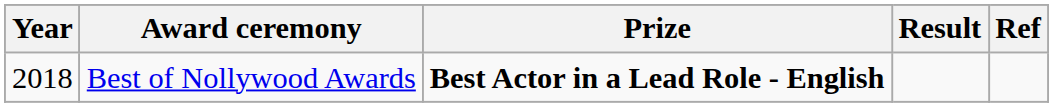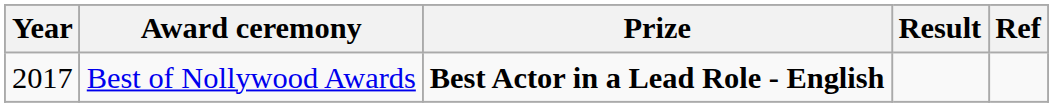Best of Nollywood Awards | Year: 2018 -> 2017
